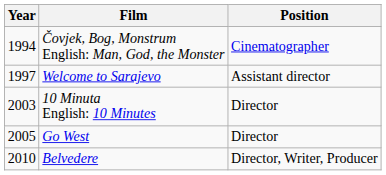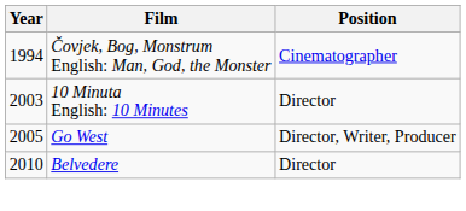- row: 1997 | Welcome to Sarajevo | Assistant director
Go West | Position: Director -> Director, Writer, Producer
Belvedere | Position: Director, Writer, Producer -> Director
